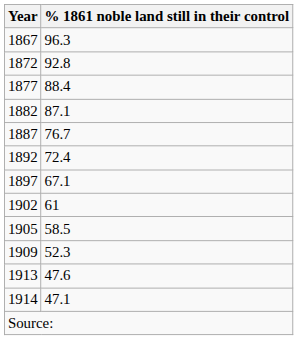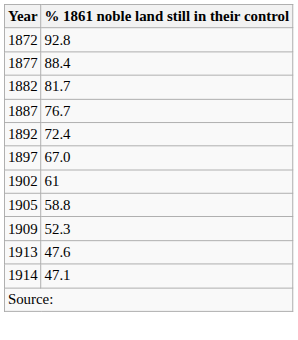- row: 1867 | 96.3
1882 | % 1861 noble land still in their control: 87.1 -> 81.7
1897 | % 1861 noble land still in their control: 67.1 -> 67.0
1905 | % 1861 noble land still in their control: 58.5 -> 58.8
